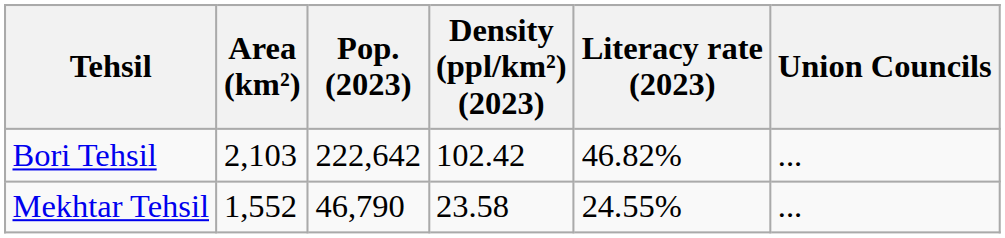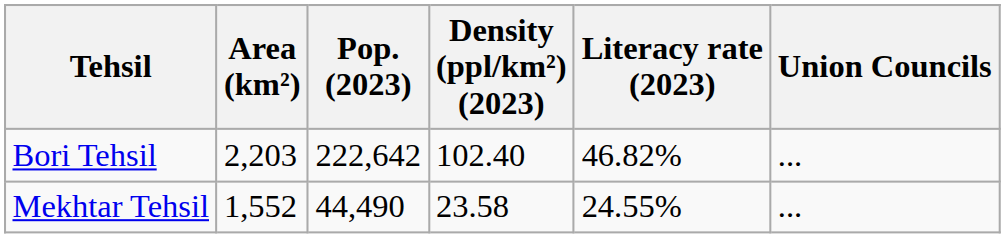Bori Tehsil | Area (km²): 2,103 -> 2,203
Bori Tehsil | Density (ppl/km²) (2023): 102.42 -> 102.40
Mekhtar Tehsil | Pop. (2023): 46,790 -> 44,490
